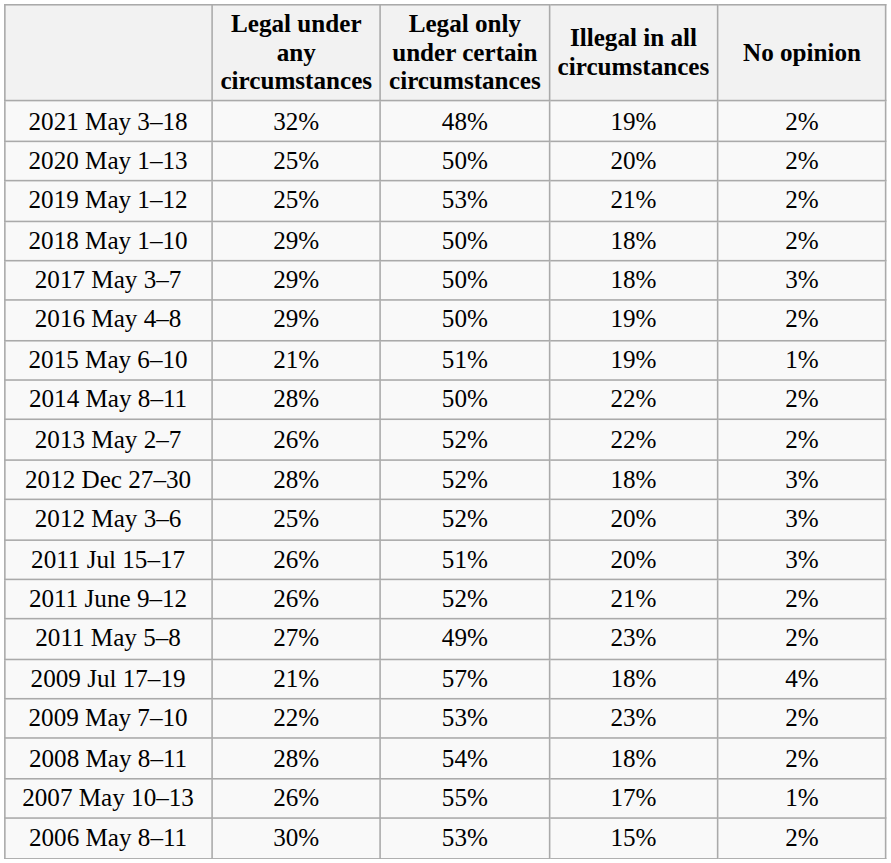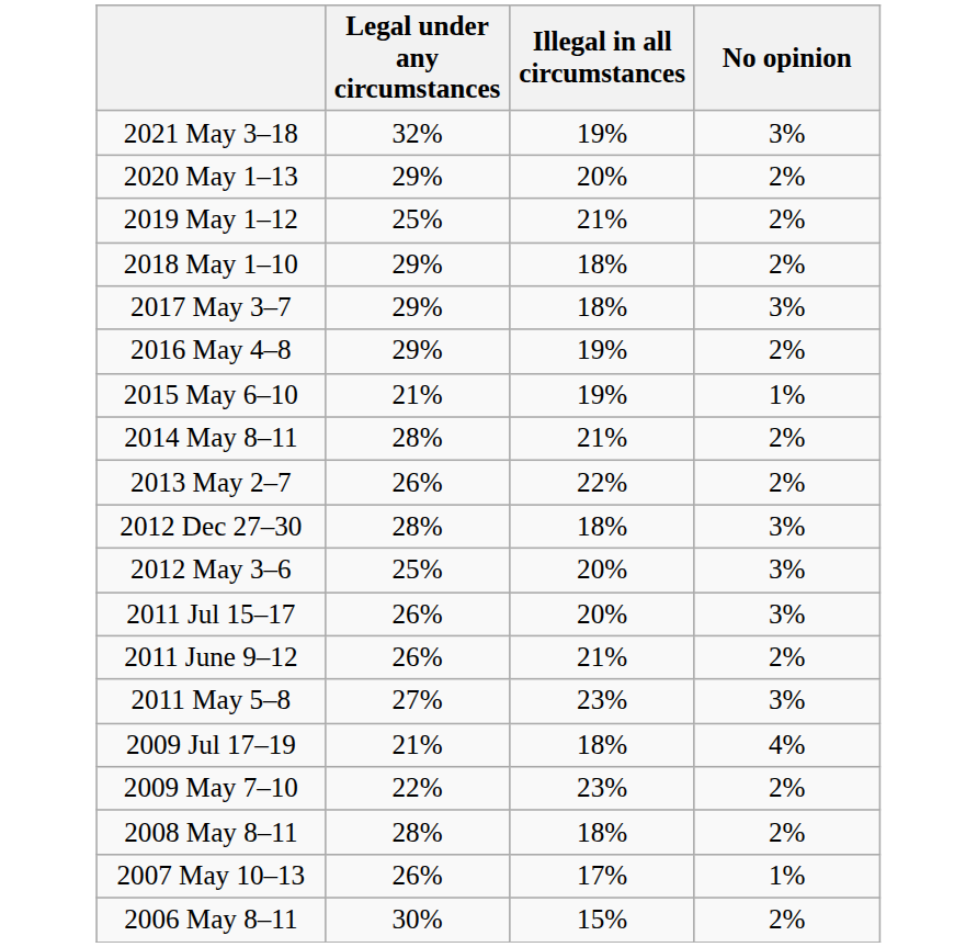- column: Legal only under certain circumstances | 48% | 50% | 53% | 50% | 50% | 50% | 51% | 50% | 52% | 52% | 52% | 51% | 52% | 49% | 57% | 53% | 54% | 55% | 53%
2021 May 3–18 | No opinion: 2% -> 3%
2020 May 1–13 | Legal under any circumstances: 25% -> 29%
2014 May 8–11 | Illegal in all circumstances: 22% -> 21%
2011 May 5–8 | No opinion: 2% -> 3%
